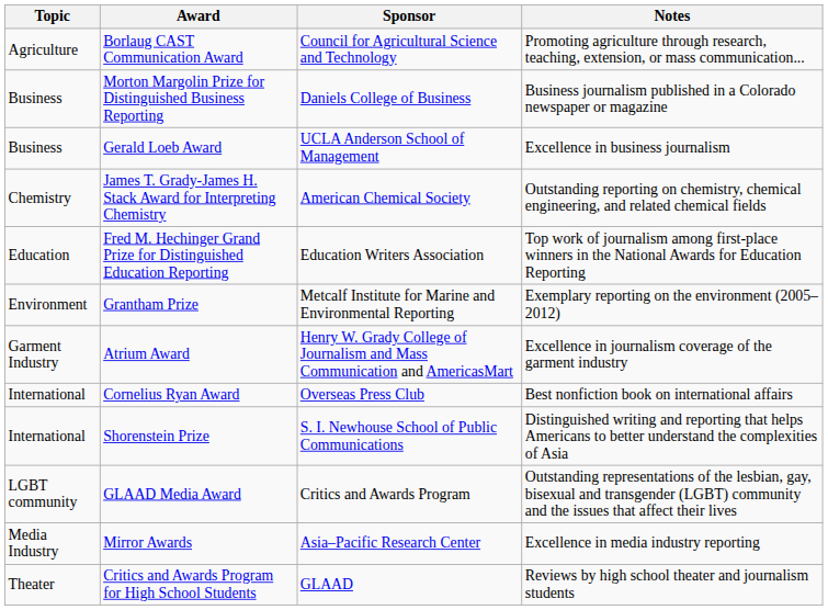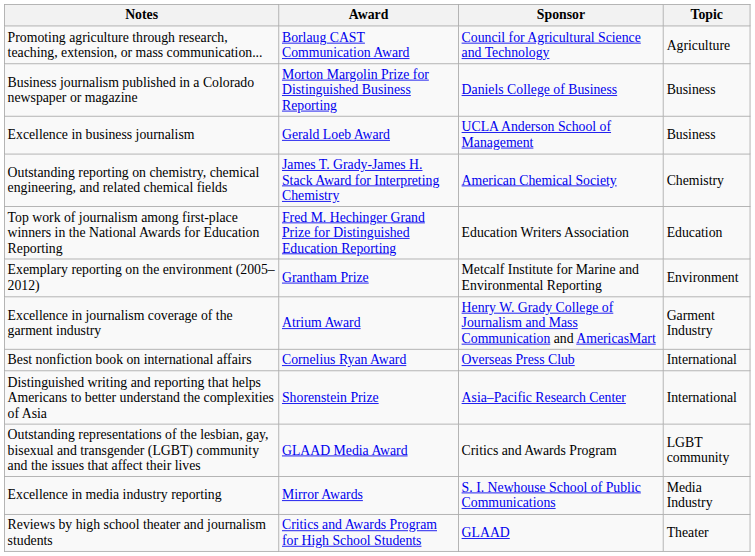columns swapped: Topic <-> Notes
Shorenstein Prize | Sponsor: S. I. Newhouse School of Public Communications -> Asia–Pacific Research Center
Mirror Awards | Sponsor: Asia–Pacific Research Center -> S. I. Newhouse School of Public Communications
